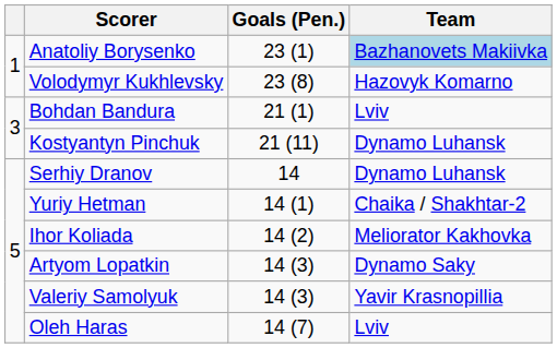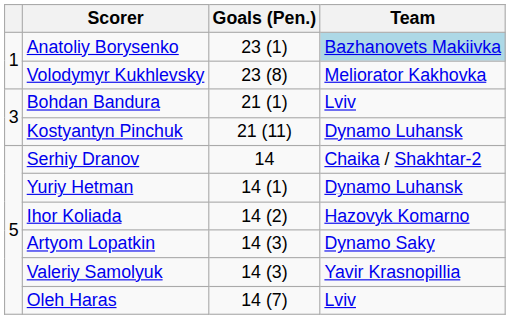Volodymyr Kukhlevsky | Team: Hazovyk Komarno -> Meliorator Kakhovka
Serhiy Dranov | Team: Dynamo Luhansk -> Chaika / Shakhtar-2
Yuriy Hetman | Team: Chaika / Shakhtar-2 -> Dynamo Luhansk
Ihor Koliada | Team: Meliorator Kakhovka -> Hazovyk Komarno
